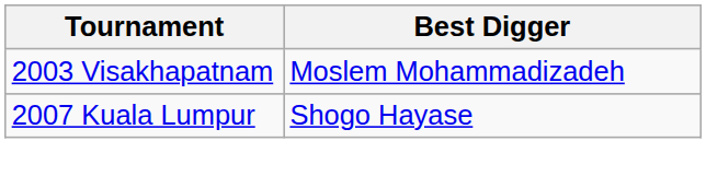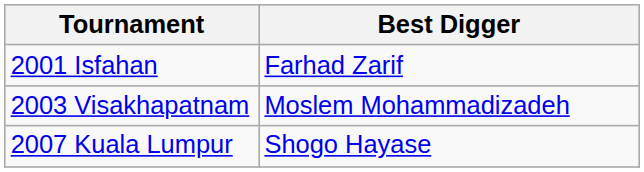+ row: 2001 Isfahan | Farhad Zarif
